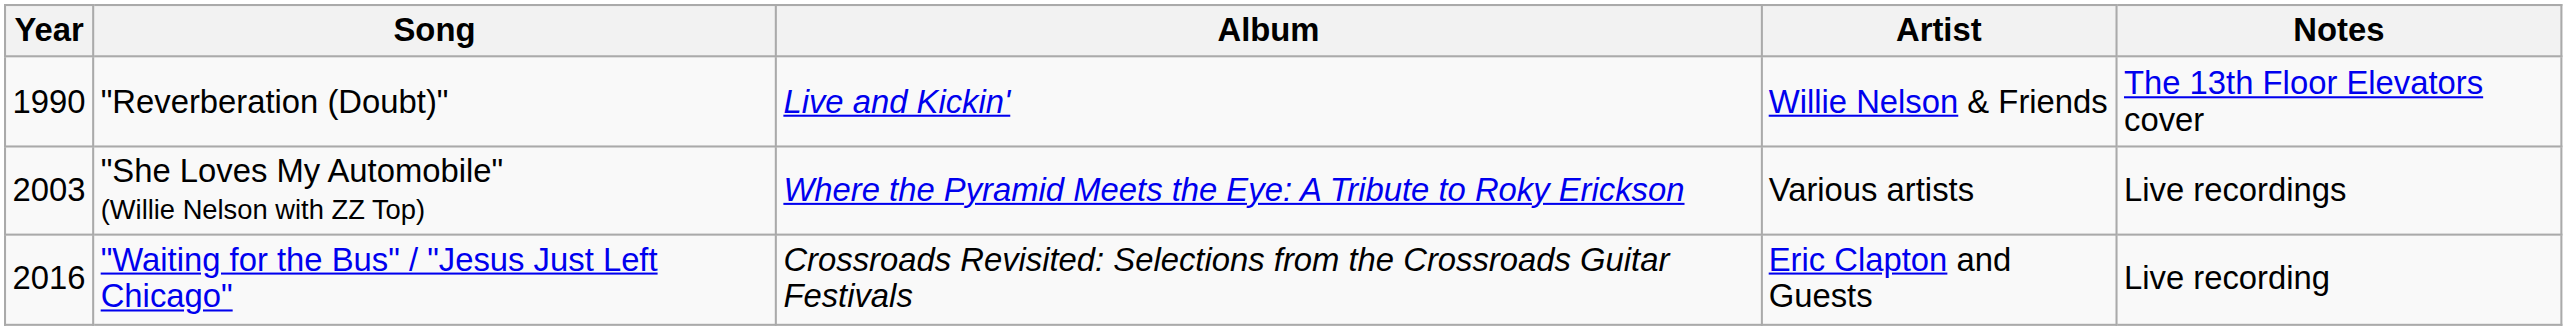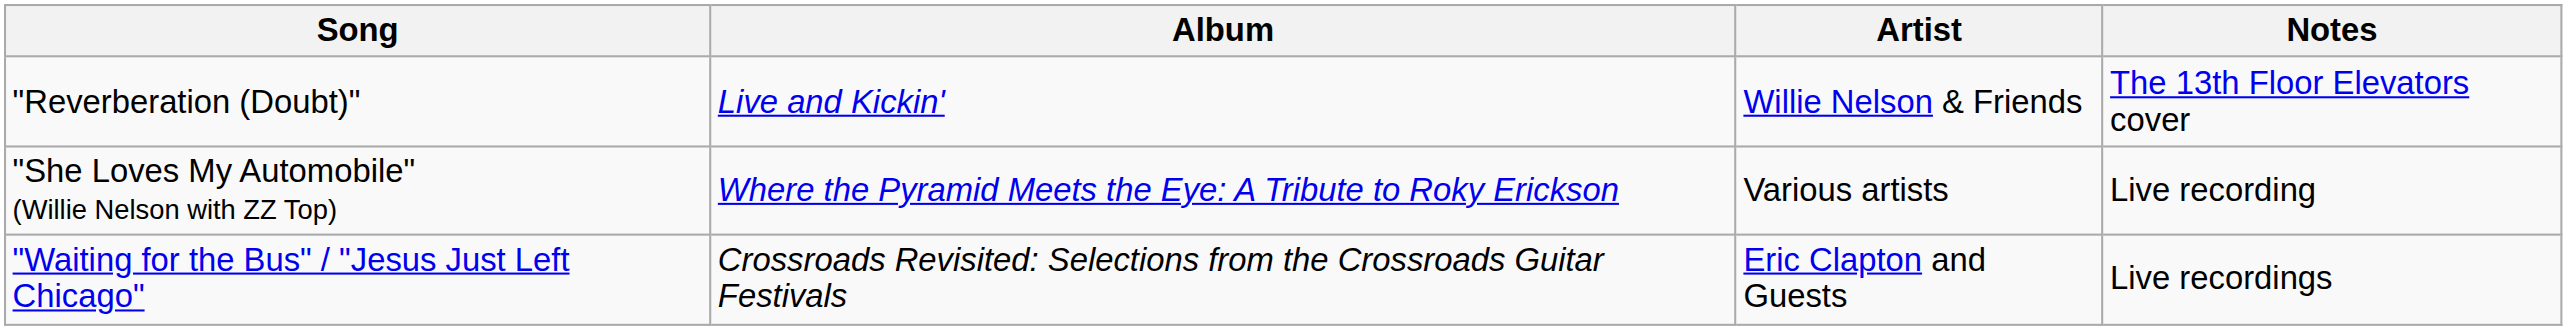- column: Year | 1990 | 2003 | 2016
"She Loves My Automobile" (Willie Nelson with ZZ Top) | Notes: Live recordings -> Live recording
"Waiting for the Bus" / "Jesus Just Left Chicago" | Notes: Live recording -> Live recordings
